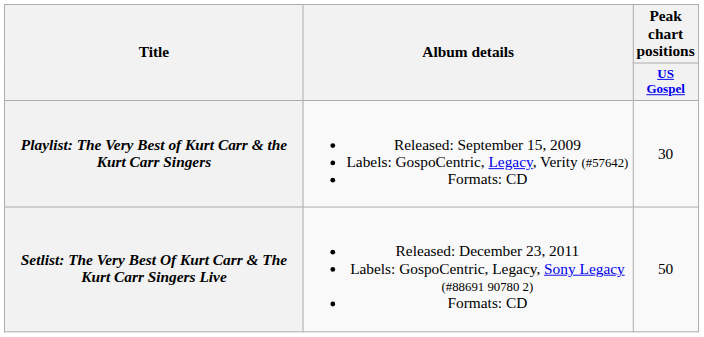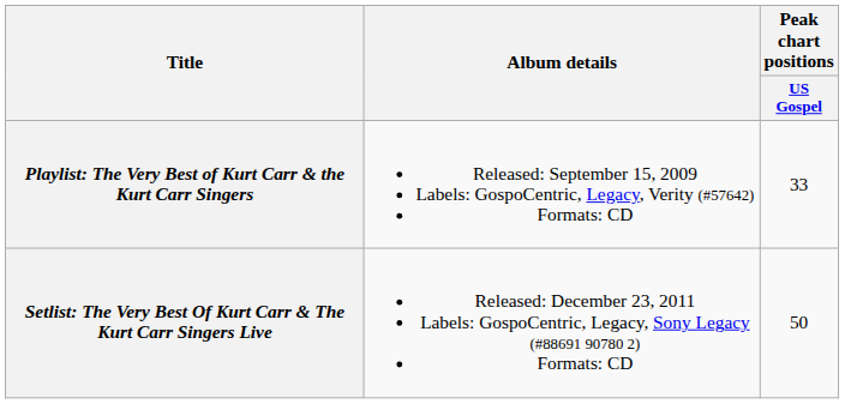Playlist: The Very Best of Kurt Carr & the Kurt Carr Singers | Peak chart positions / US Gospel: 30 -> 33
